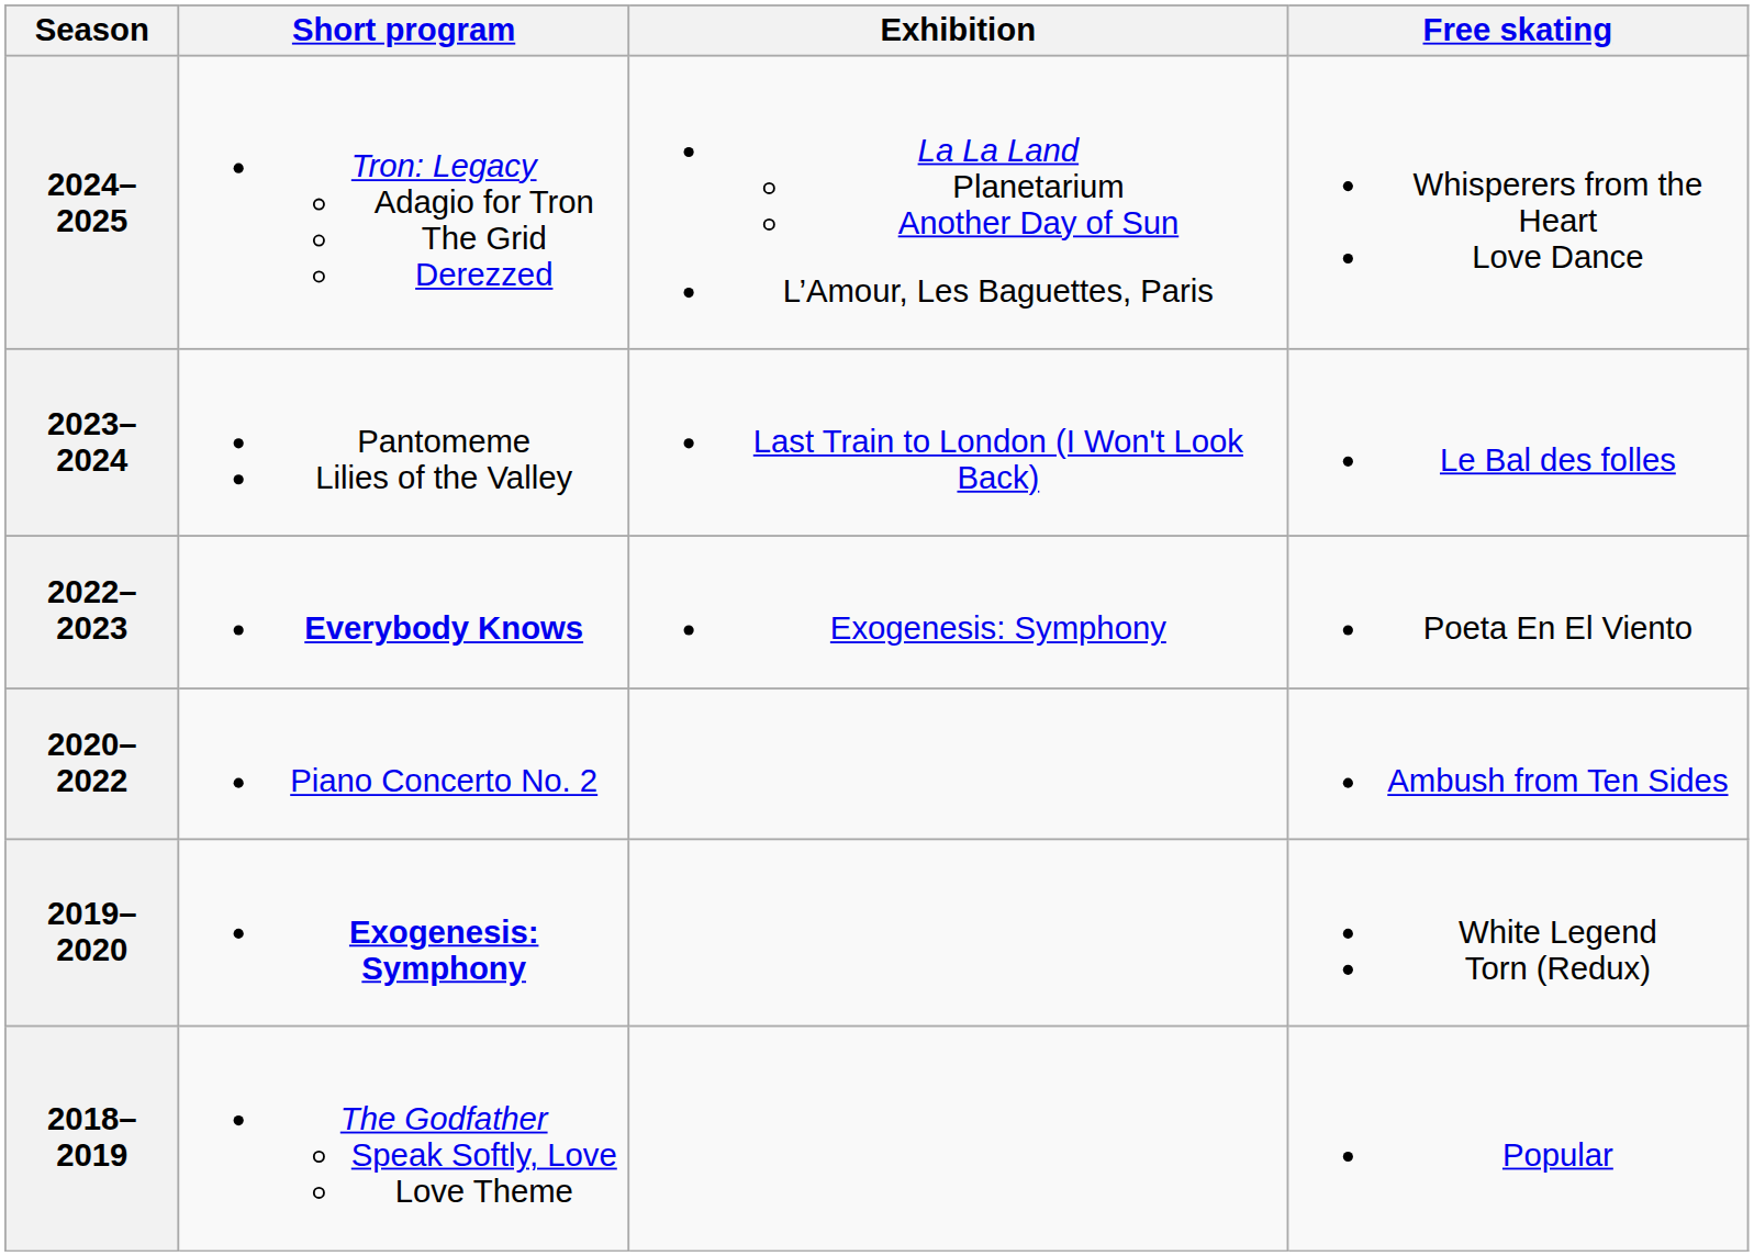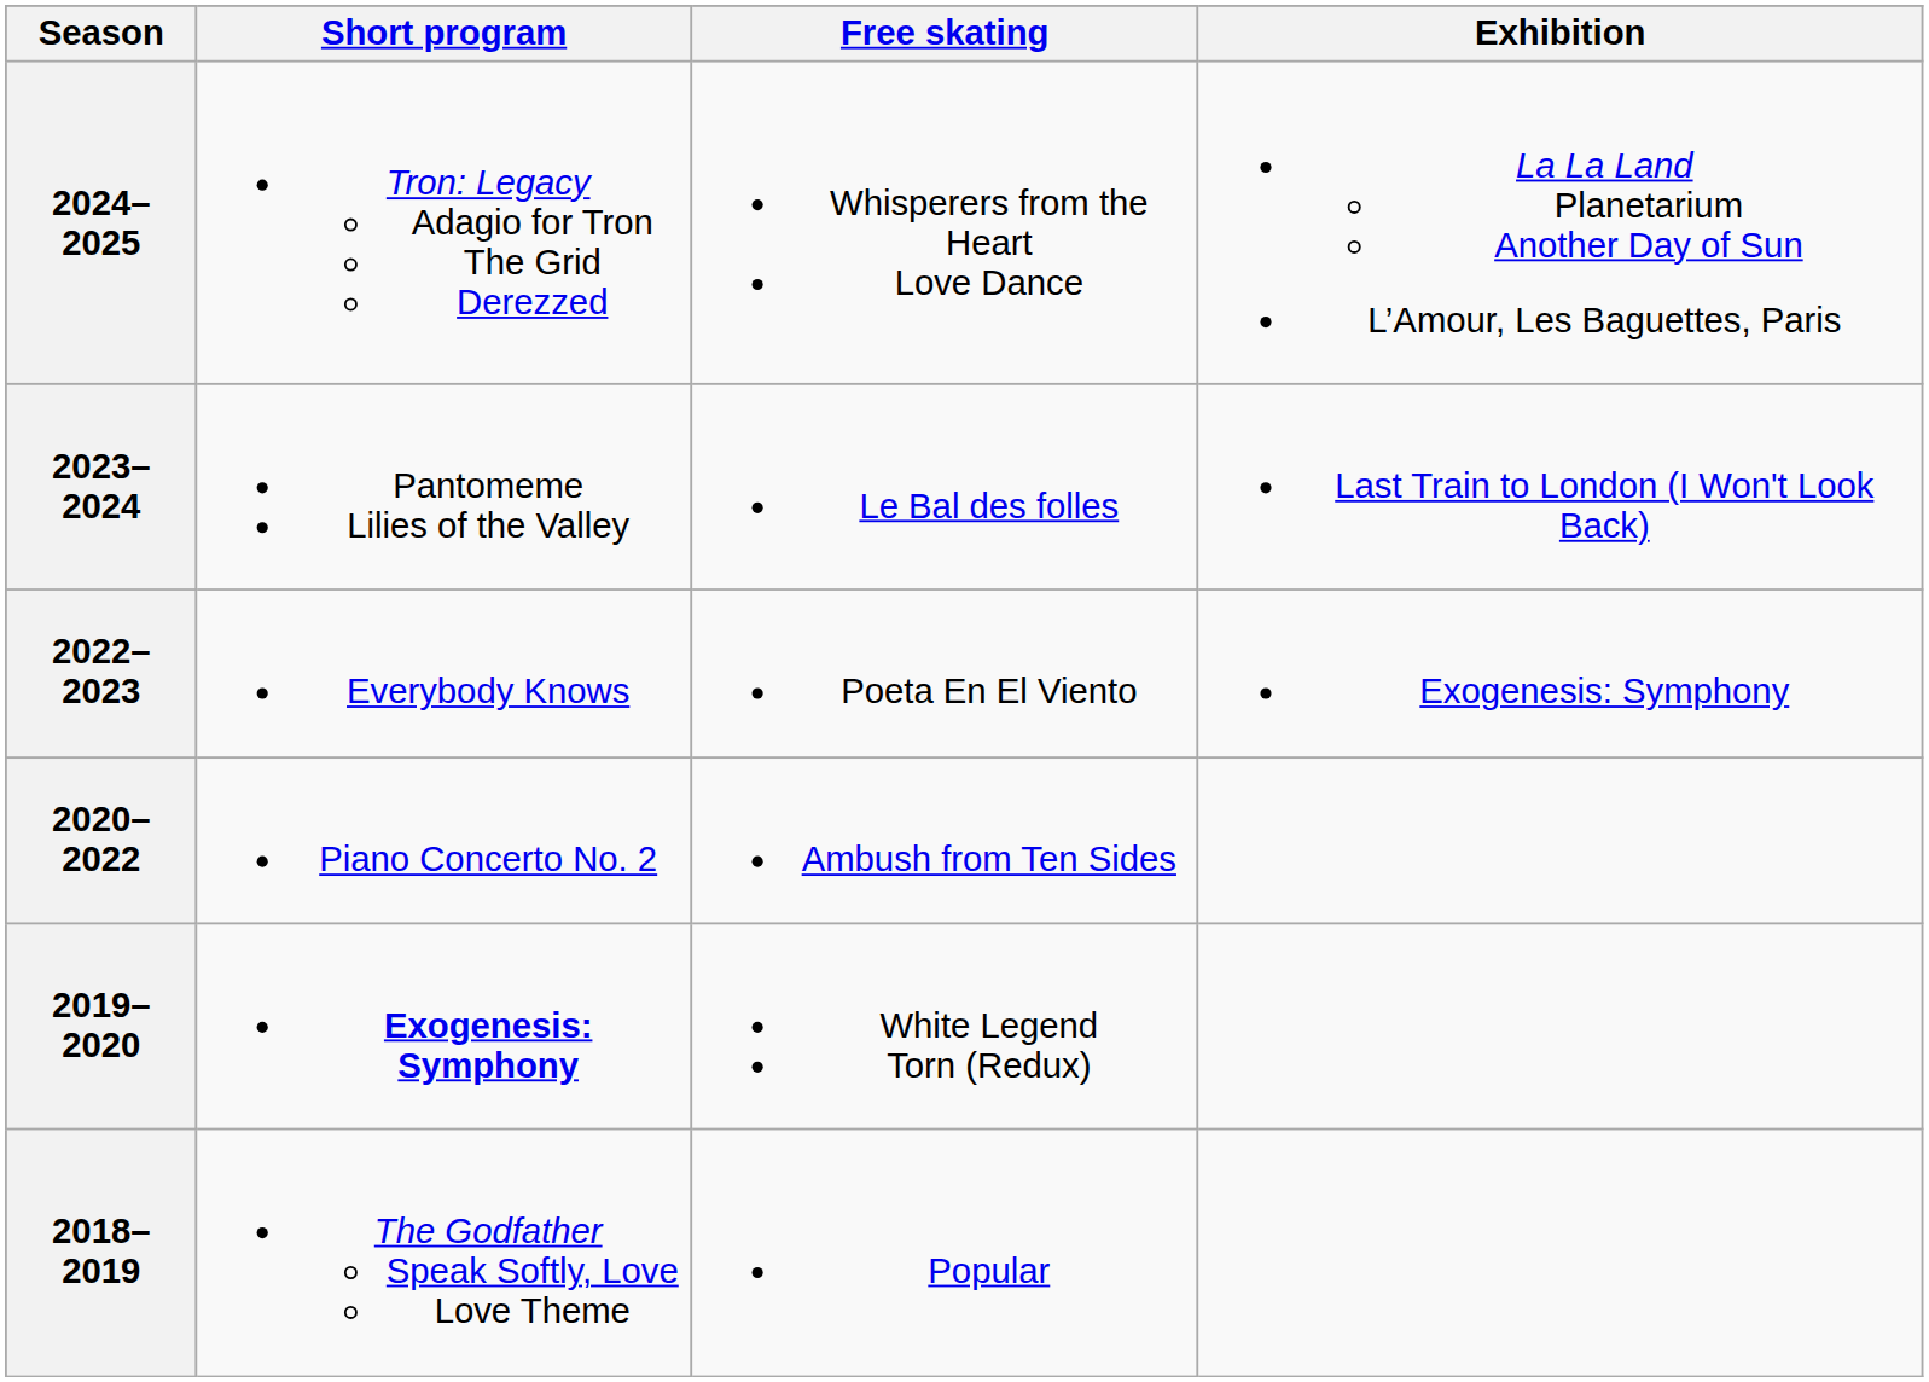columns swapped: Free skating <-> Exhibition
2022–2023 | Short program: bold -> normal
